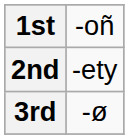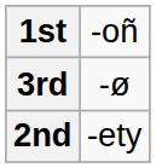rows swapped: 2nd <-> 3rd
